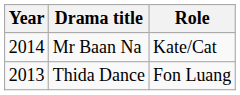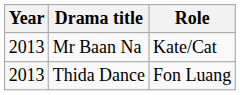Mr Baan Na | Year: 2014 -> 2013
